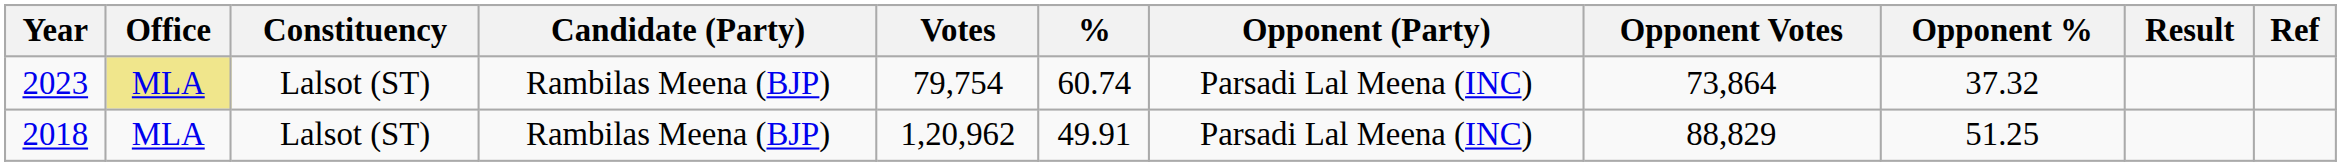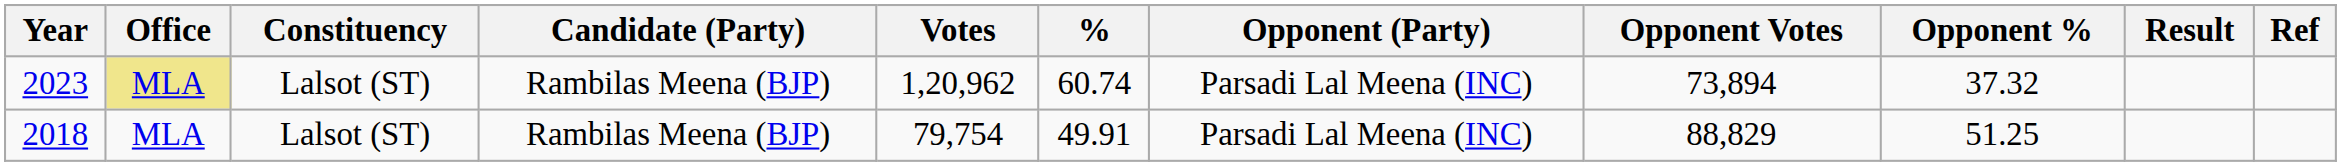2023 | Votes: 79,754 -> 1,20,962
2023 | Opponent Votes: 73,864 -> 73,894
2018 | Votes: 1,20,962 -> 79,754
